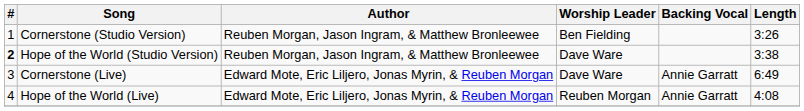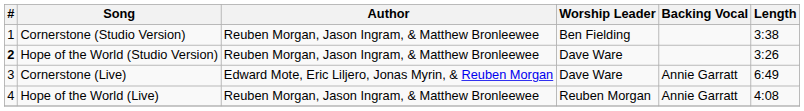Cornerstone (Studio Version) | Length: 3:26 -> 3:38
Hope of the World (Studio Version) | Length: 3:38 -> 3:26
Hope of the World (Live) | Author: Edward Mote, Eric Liljero, Jonas Myrin, & Reuben Morgan -> Reuben Morgan, Jason Ingram, & Matthew Bronleewee
